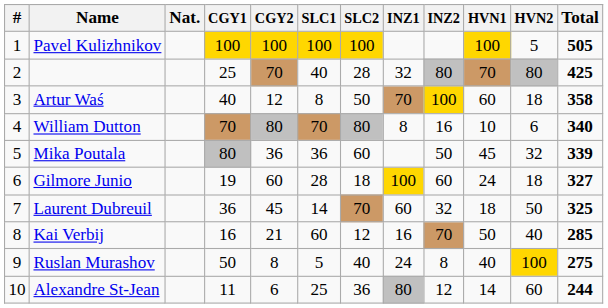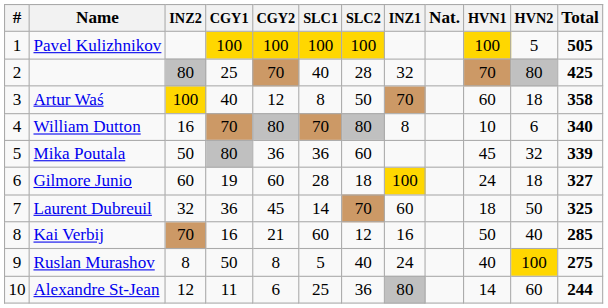columns swapped: Nat. <-> INZ2
